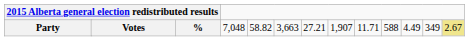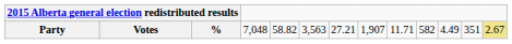Party | column 7: 3,663 -> 3,563
Party | column 11: 588 -> 582
Party | column 13: 349 -> 351
